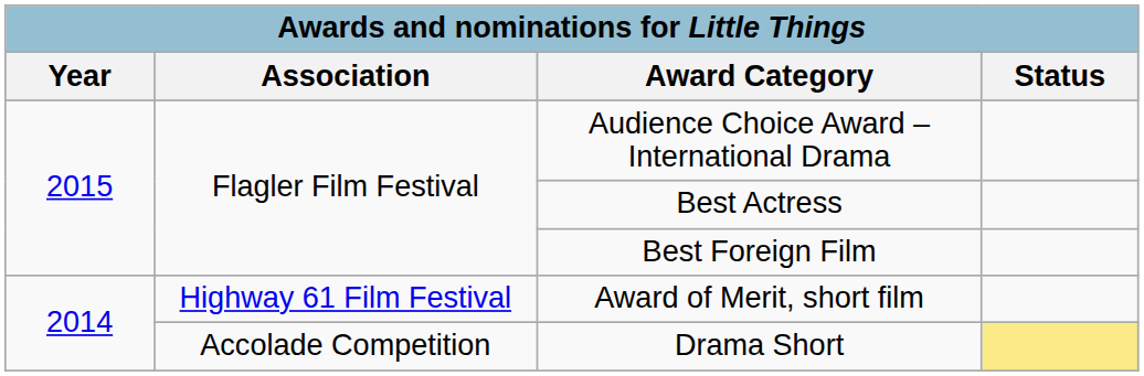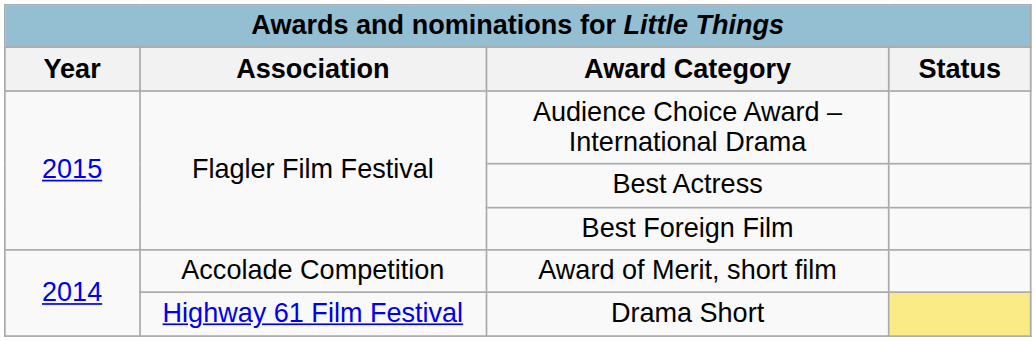Award of Merit, short film | column 2: Highway 61 Film Festival -> Accolade Competition
Drama Short | column 2: Accolade Competition -> Highway 61 Film Festival
